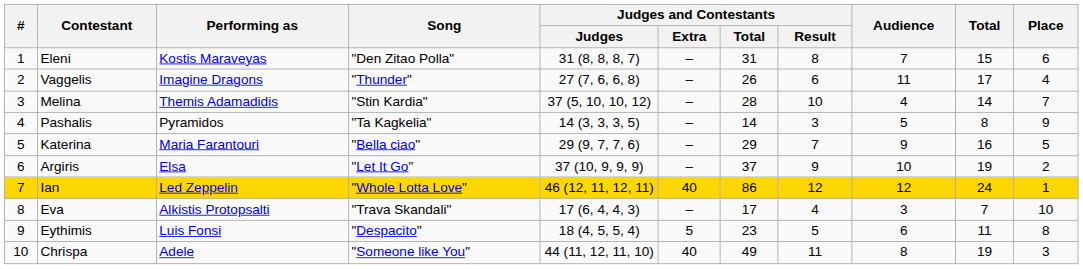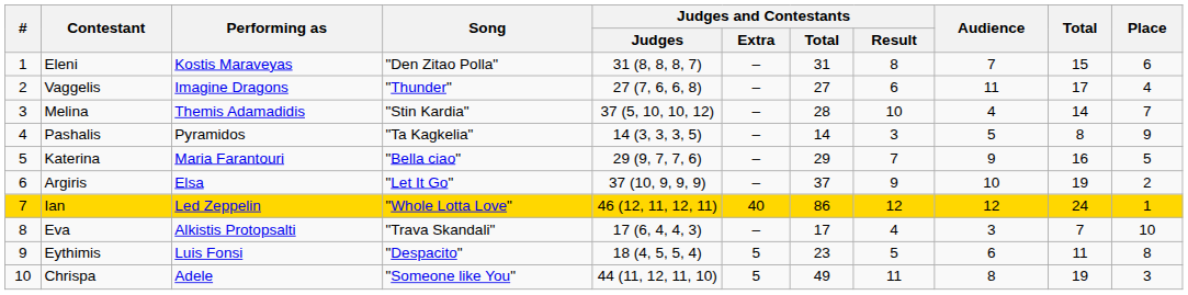Vaggelis | Judges and Contestants / Total: 26 -> 27
Chrispa | Judges and Contestants / Extra: 40 -> 5
